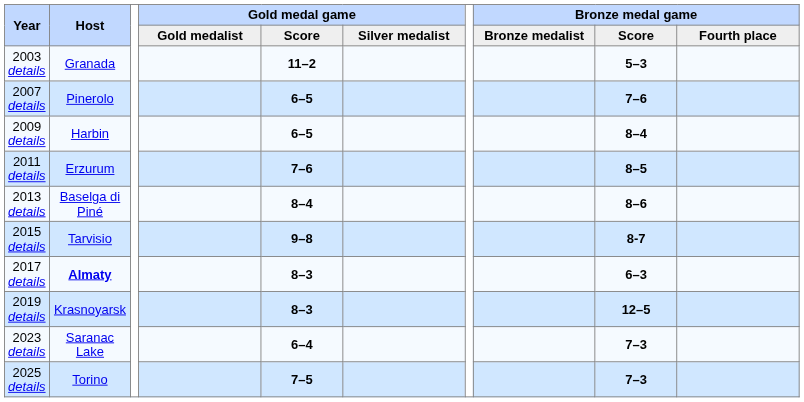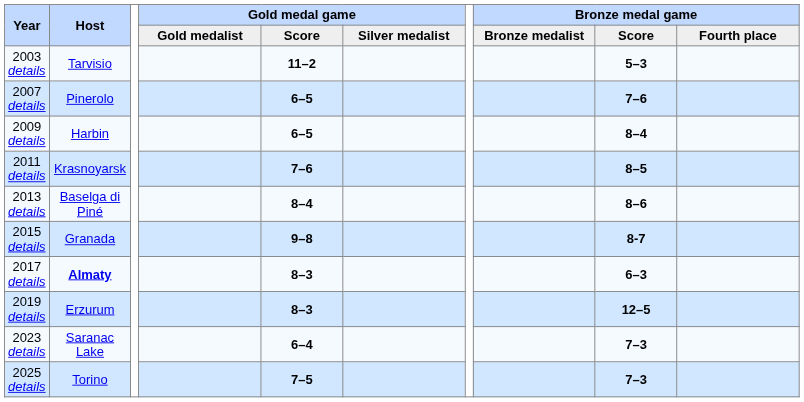2003 details | Host: Granada -> Tarvisio
2011 details | Host: Erzurum -> Krasnoyarsk
2015 details | Host: Tarvisio -> Granada
2019 details | Host: Krasnoyarsk -> Erzurum
